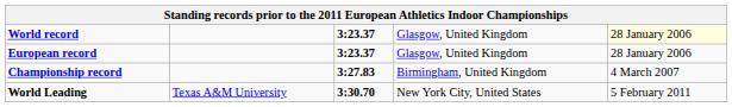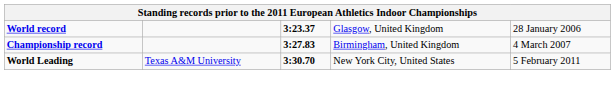World record | column 5: lightyellow background -> no background
- row: European record | 3:23.37 | Glasgow, United Kingdom | 28 January 2006
